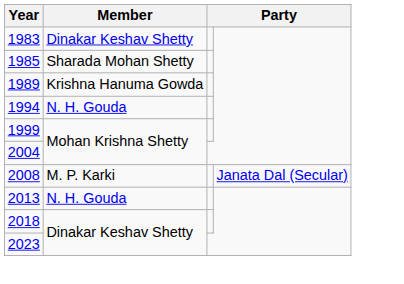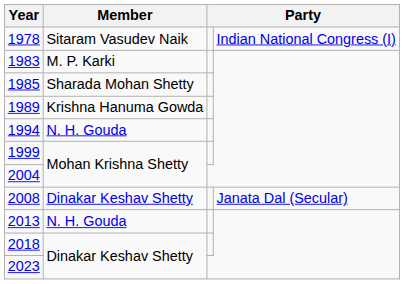+ row: 1978 | Sitaram Vasudev Naik | Indian National Congress (I)
1983 | Member: Dinakar Keshav Shetty -> M. P. Karki
2008 | Member: M. P. Karki -> Dinakar Keshav Shetty
